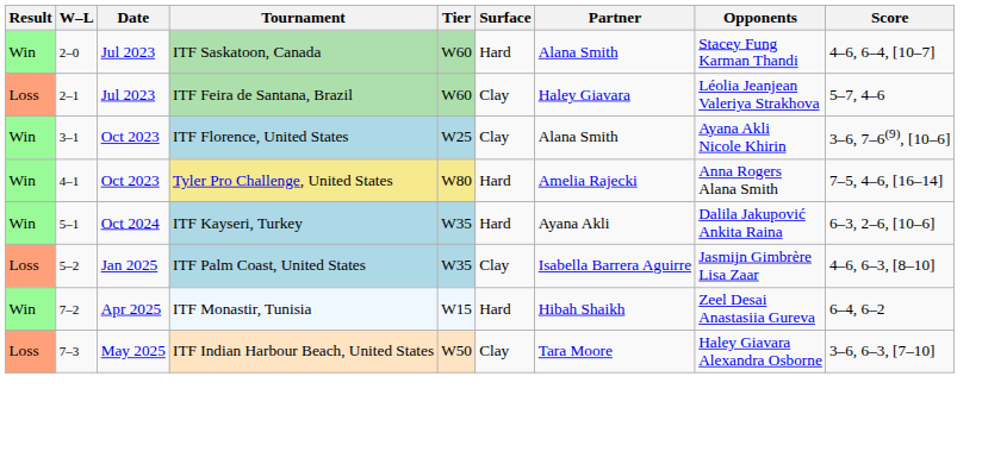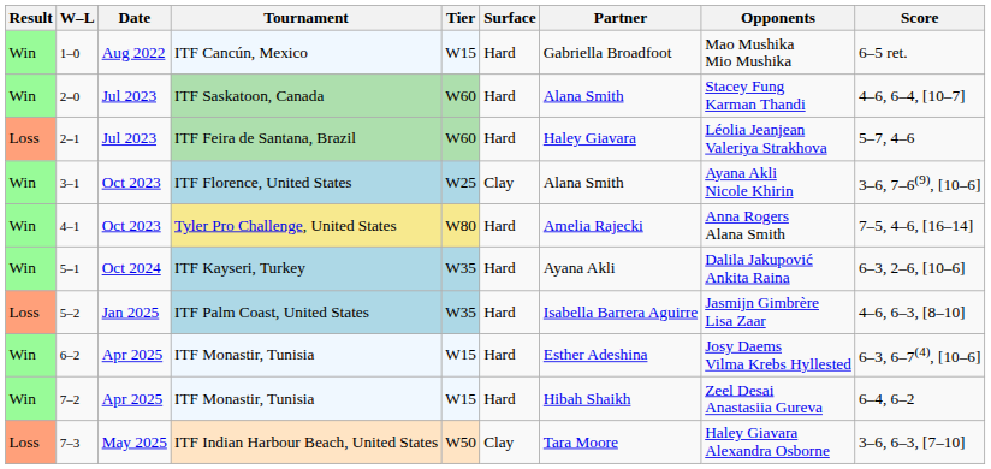+ row: Win | 1–0 | Aug 2022 | ITF Cancún, Mexico | W15 | Hard | Gabriella Broadfoot | Mao Mushika Mio Mushika | 6–5 ret.
ITF Feira de Santana, Brazil | Surface: Clay -> Hard
ITF Palm Coast, United States | Surface: Clay -> Hard
+ row: Win | 6–2 | Apr 2025 | ITF Monastir, Tunisia | W15 | Hard | Esther Adeshina | Josy Daems Vilma Krebs Hyllested | 6–3, 6–7(4), [10–6]
